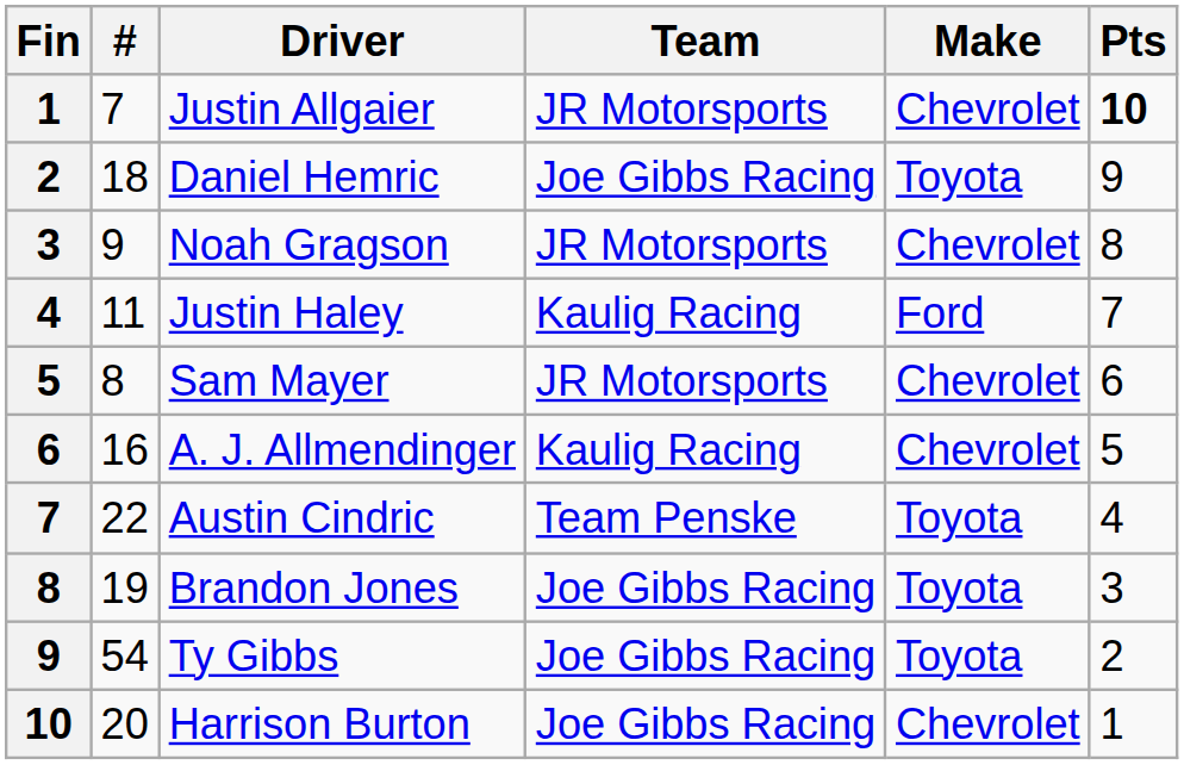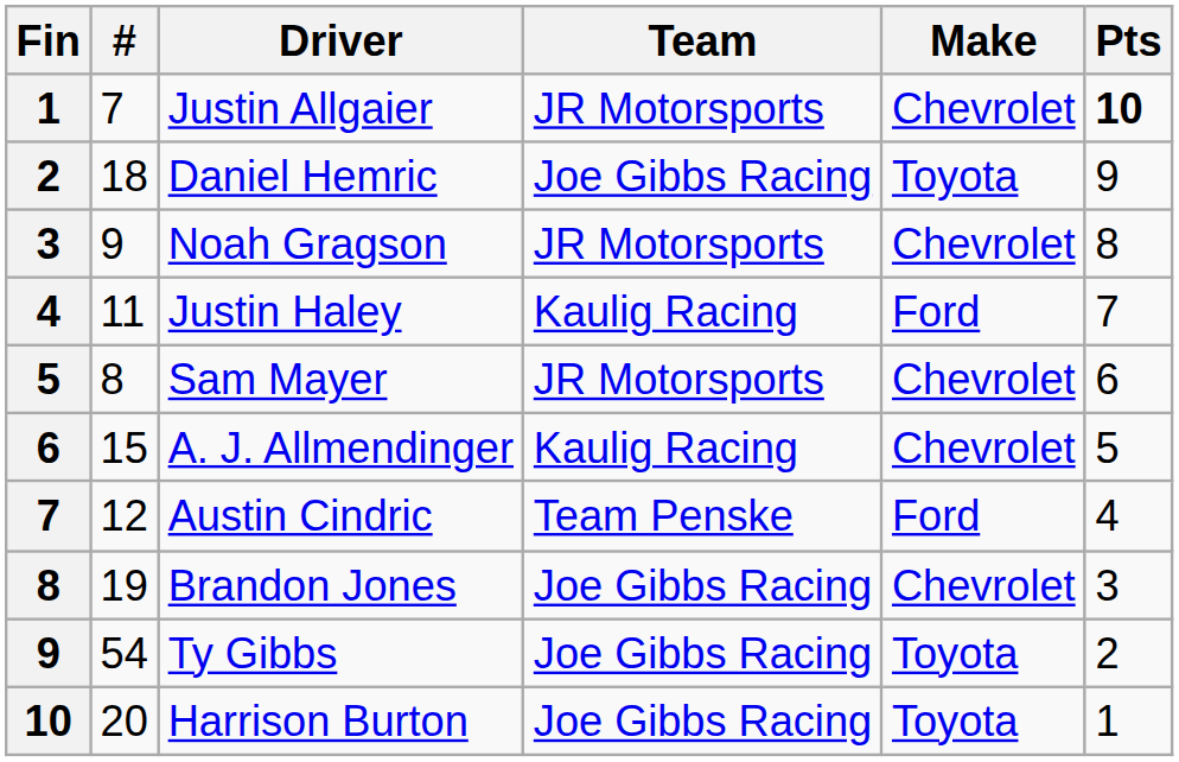A. J. Allmendinger | #: 16 -> 15
Austin Cindric | #: 22 -> 12
Austin Cindric | Make: Toyota -> Ford
Brandon Jones | Make: Toyota -> Chevrolet
Harrison Burton | Make: Chevrolet -> Toyota
